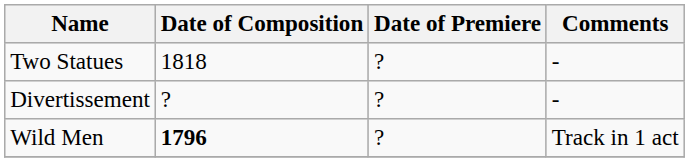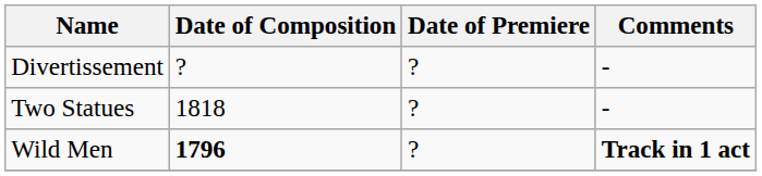rows swapped: Divertissement <-> Two Statues
Wild Men | Comments: normal -> bold
